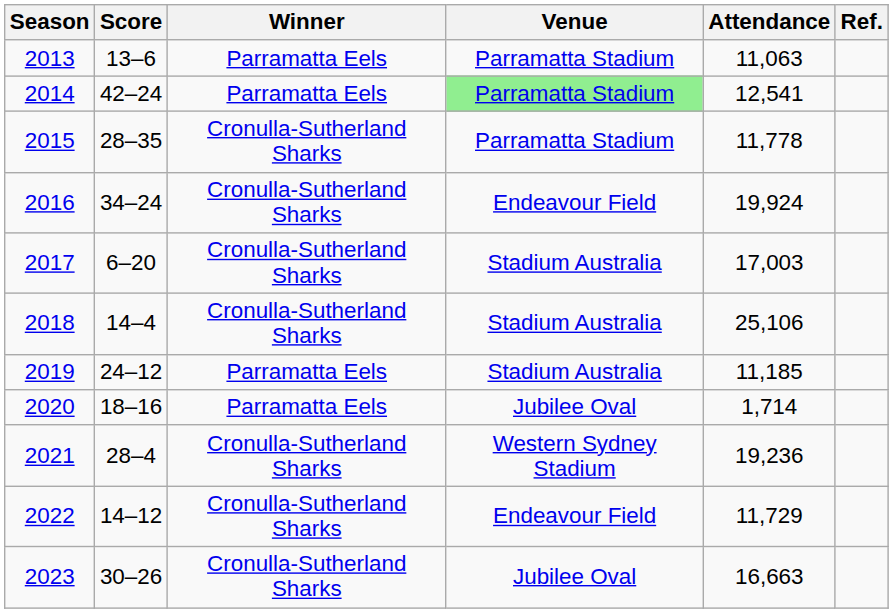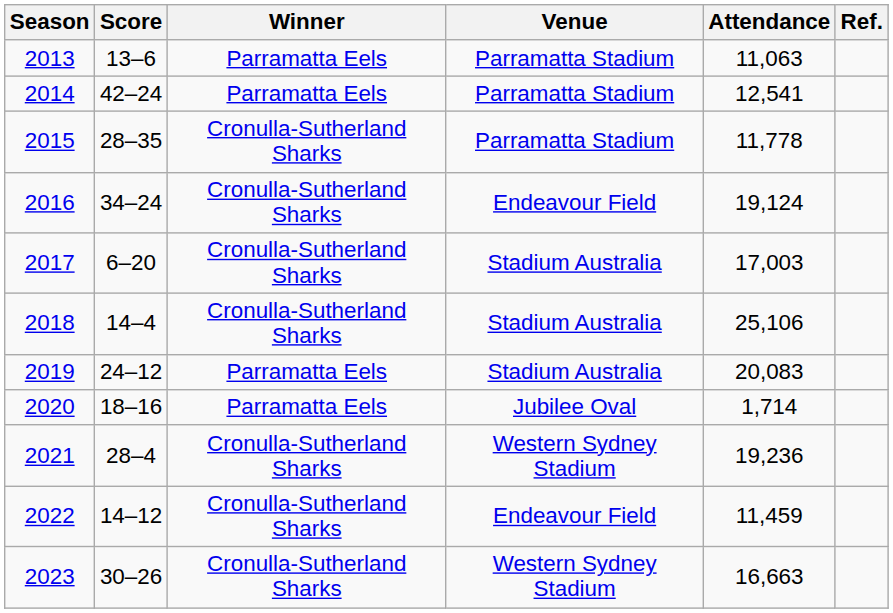2014 | Venue: lightgreen background -> no background
2016 | Attendance: 19,924 -> 19,124
2019 | Attendance: 11,185 -> 20,083
2022 | Attendance: 11,729 -> 11,459
2023 | Venue: Jubilee Oval -> Western Sydney Stadium
